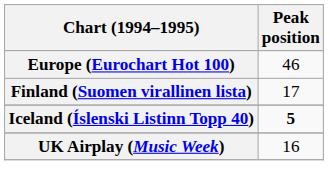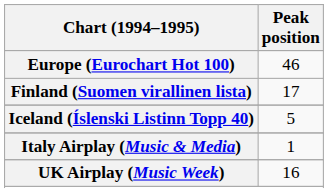Iceland (Íslenski Listinn Topp 40) | Peak position: bold -> normal
+ row: Italy Airplay (Music & Media) | 1
